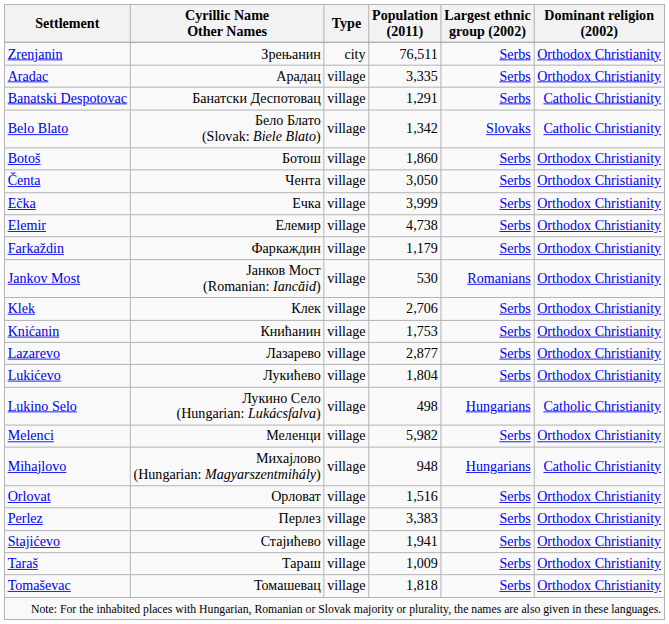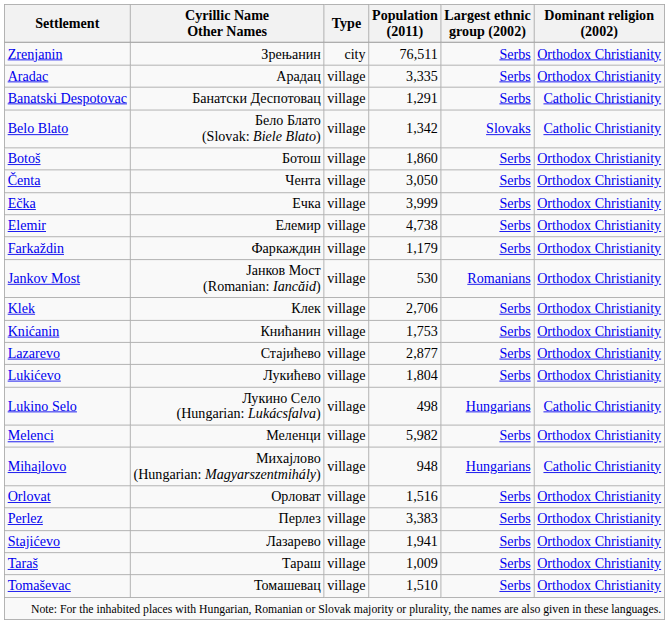Lazarevo | Cyrillic Name Other Names: Лазарево -> Стајићево
Stajićevo | Cyrillic Name Other Names: Стајићево -> Лазарево
Tomaševac | Population (2011): 1,818 -> 1,510
